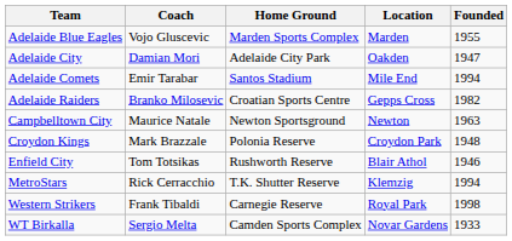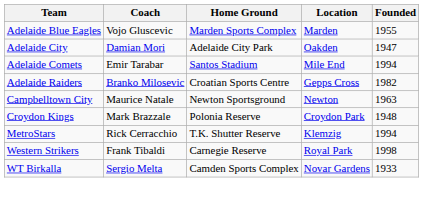- row: Enfield City | Tom Totsikas | Rushworth Reserve | Blair Athol | 1946
